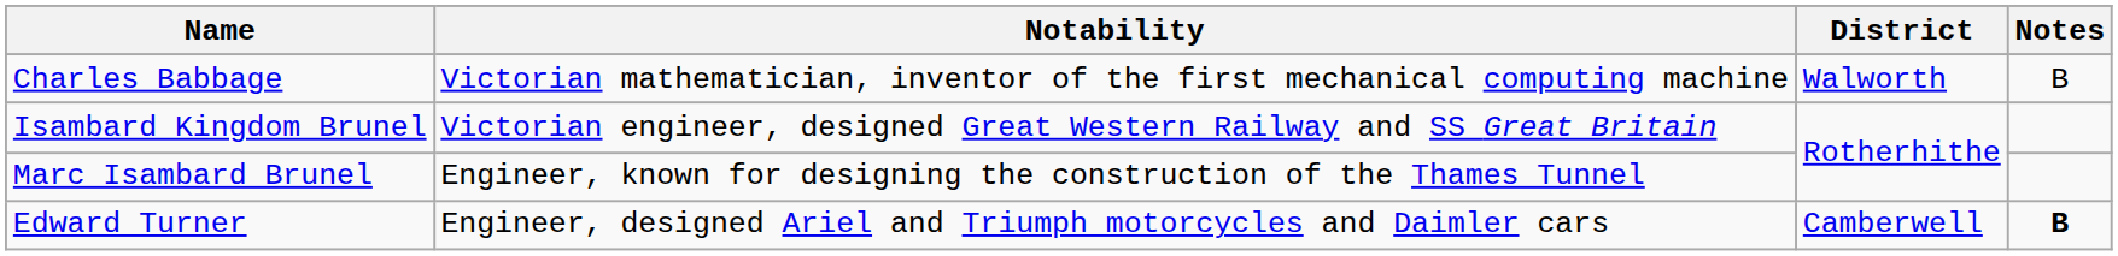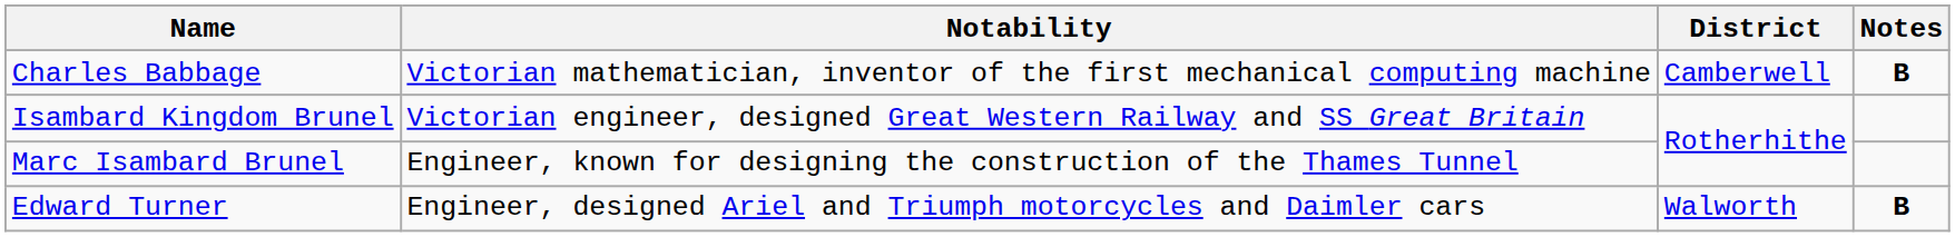Charles Babbage | District: Walworth -> Camberwell
Charles Babbage | Notes: normal -> bold
Edward Turner | District: Camberwell -> Walworth
